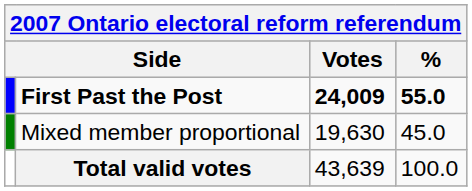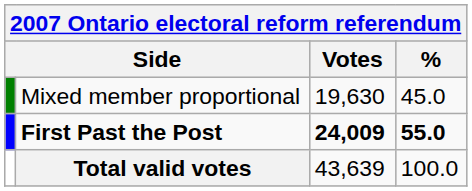rows swapped: First Past the Post <-> Mixed member proportional
